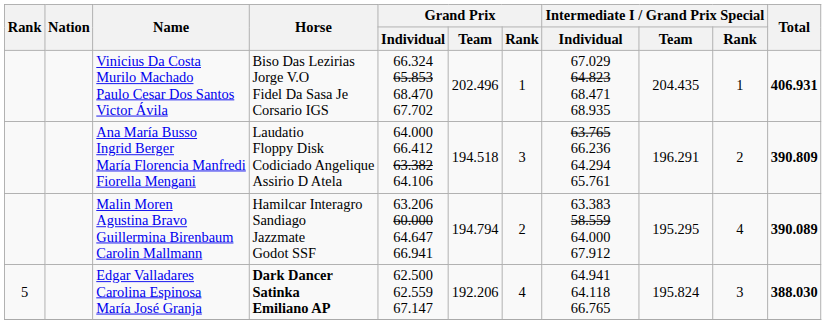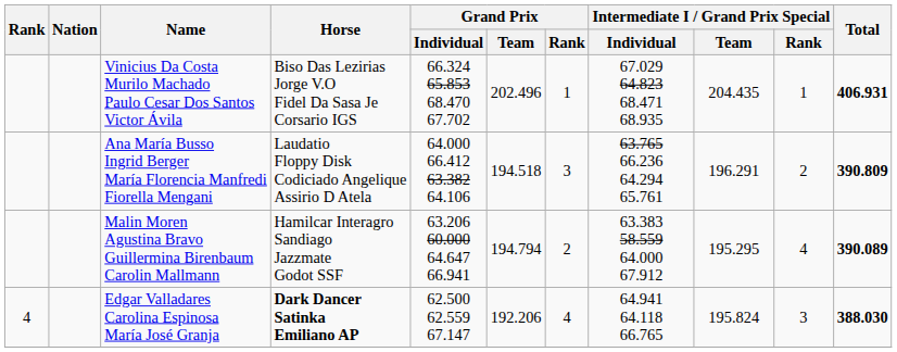Edgar Valladares Carolina Espinosa María José Granja | Rank: 5 -> 4
